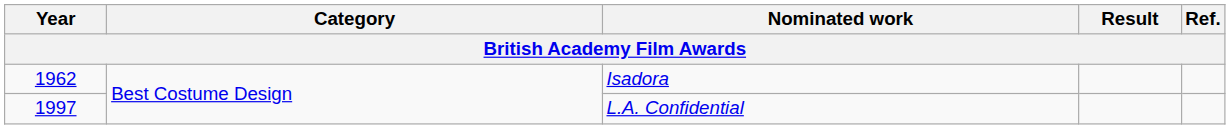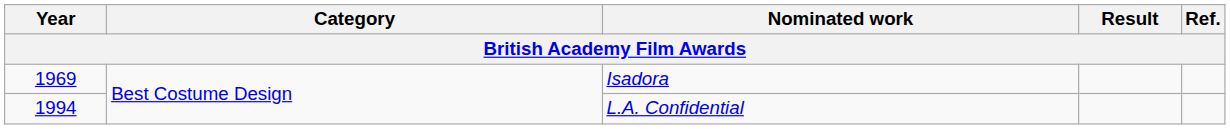Isadora | Year: 1962 -> 1969
L.A. Confidential | Year: 1997 -> 1994
